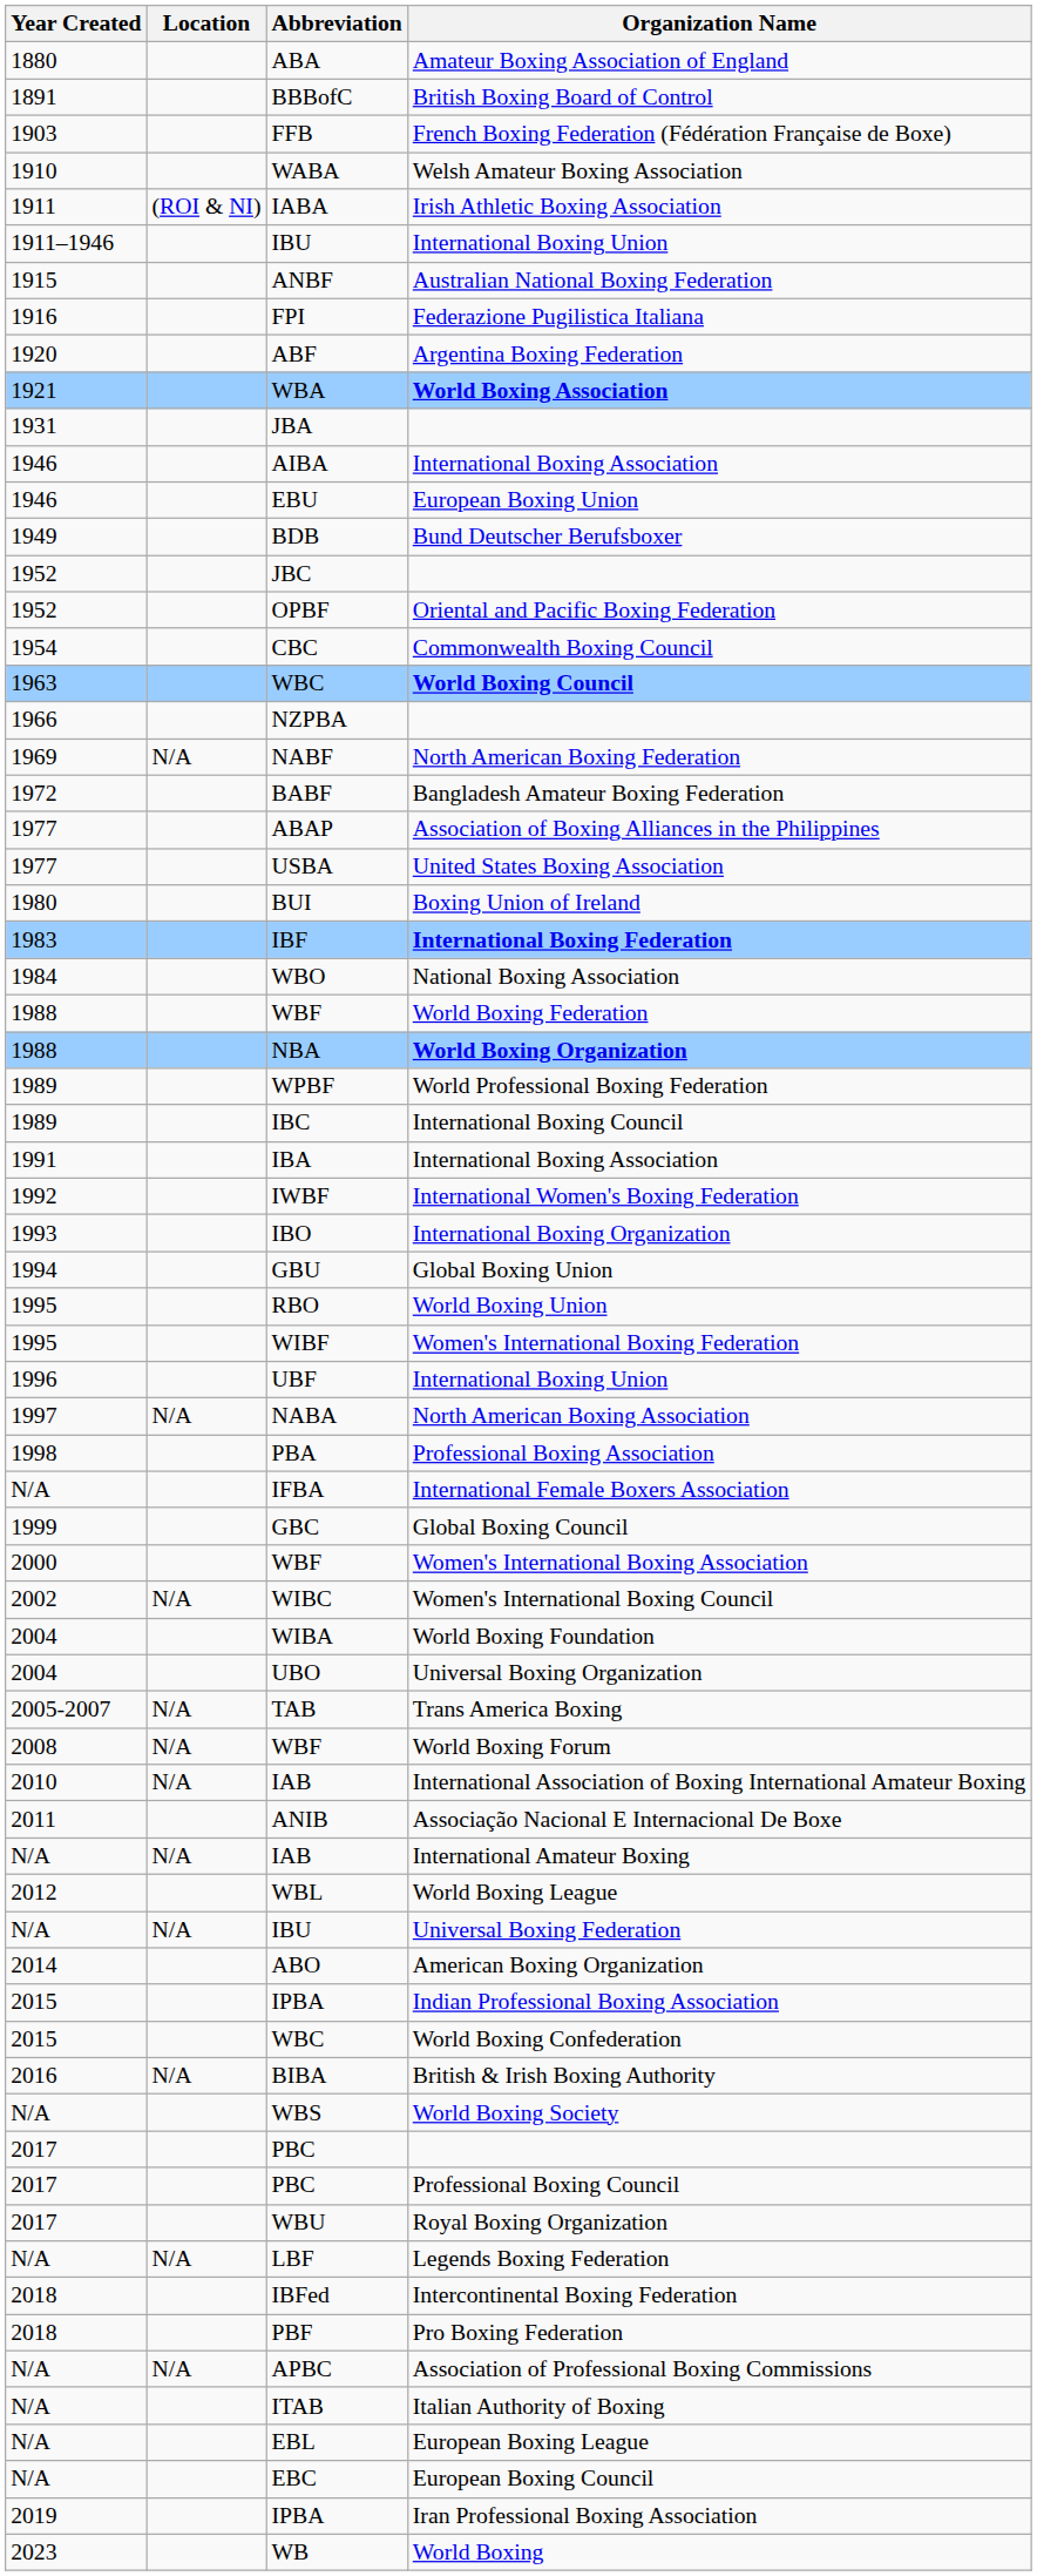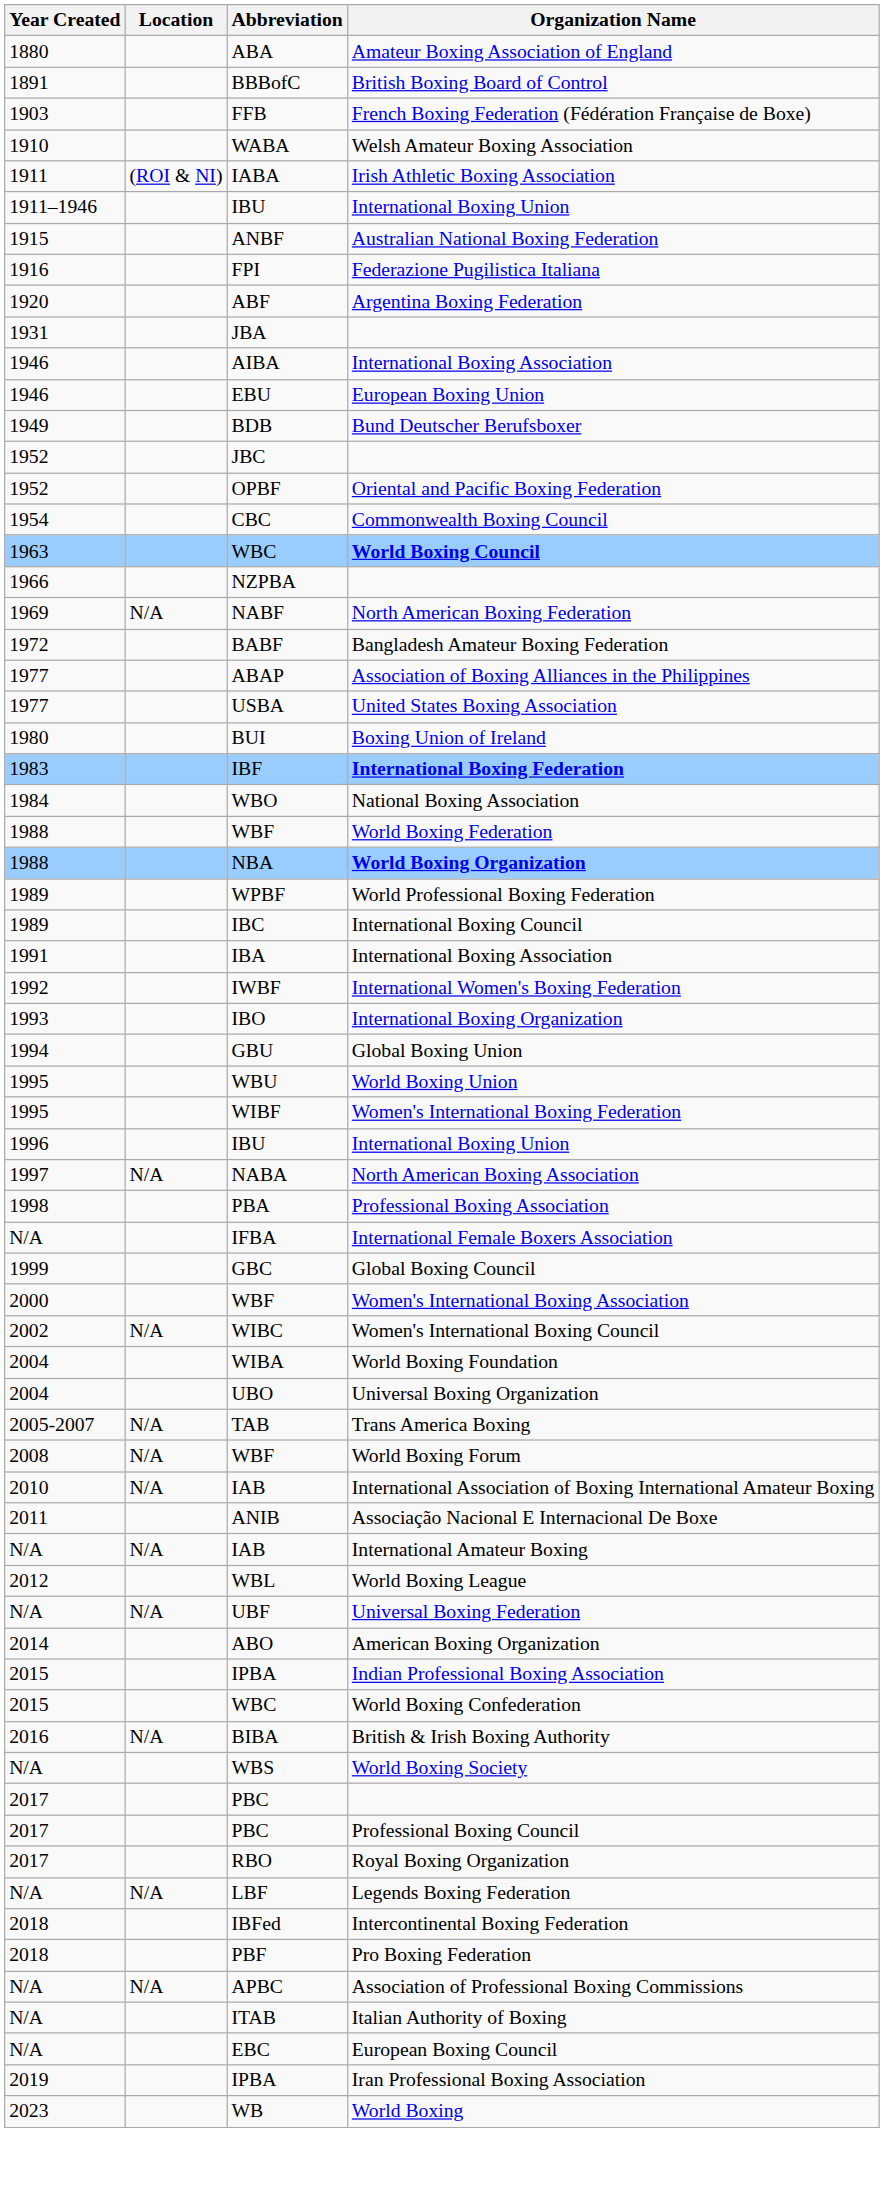- row: 1921 | WBA | World Boxing Association
World Boxing Union | Abbreviation: RBO -> WBU
1996 / International Boxing Union | Abbreviation: UBF -> IBU
Universal Boxing Federation | Abbreviation: IBU -> UBF
Royal Boxing Organization | Abbreviation: WBU -> RBO
- row: N/A | EBL | European Boxing League
